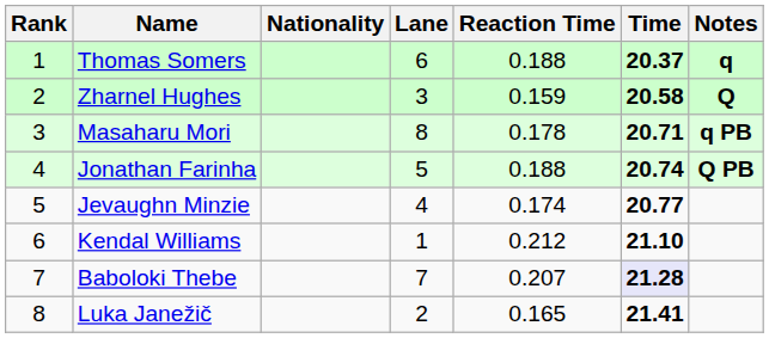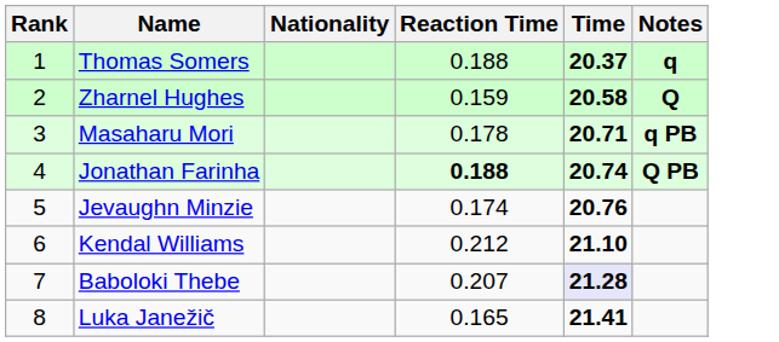- column: Lane | 6 | 3 | 8 | 5 | 4 | 1 | 7 | 2
Jonathan Farinha | Reaction Time: normal -> bold
Jevaughn Minzie | Time: 20.77 -> 20.76
